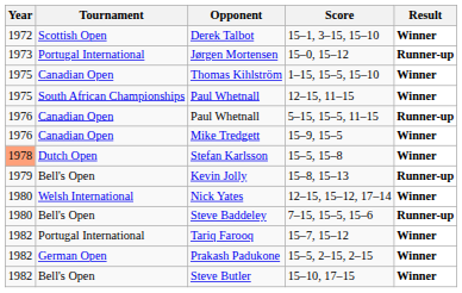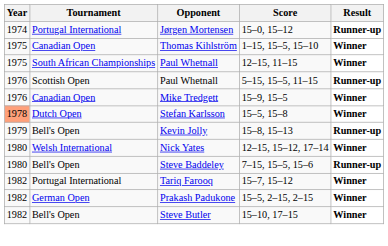- row: 1972 | Scottish Open | Derek Talbot | 15–1, 3–15, 15–10 | Winner
Jørgen Mortensen | Year: 1973 -> 1974
Paul Whetnall / 5–15, 15–5, 11–15 | Tournament: Canadian Open -> Scottish Open
